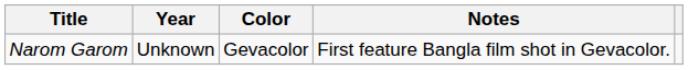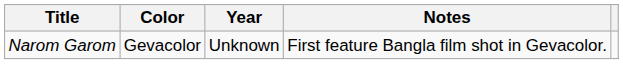columns swapped: Color <-> Year
